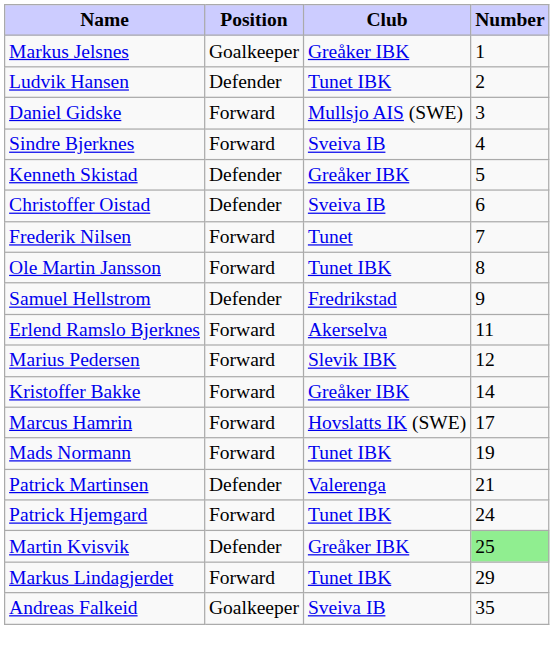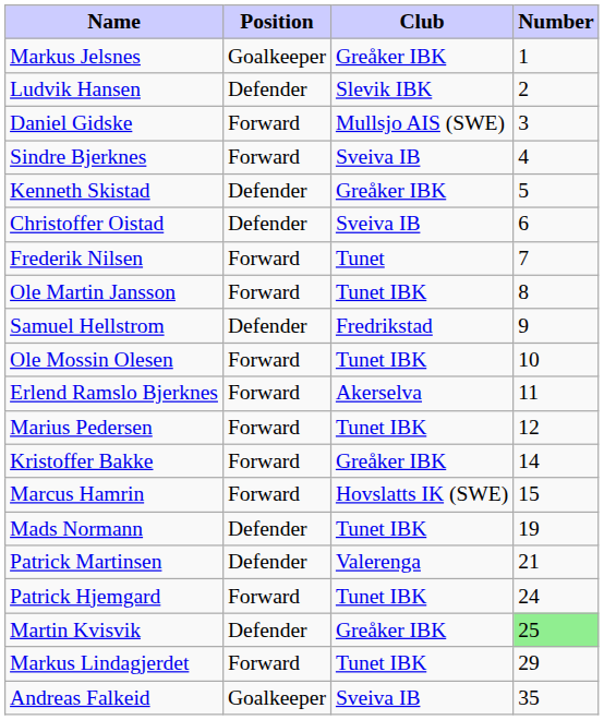Ludvik Hansen | Club: Tunet IBK -> Slevik IBK
+ row: Ole Mossin Olesen | Forward | Tunet IBK | 10
Marius Pedersen | Club: Slevik IBK -> Tunet IBK
Marcus Hamrin | Number: 17 -> 15
Mads Normann | Position: Forward -> Defender
